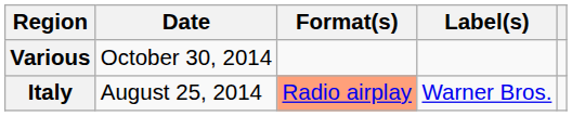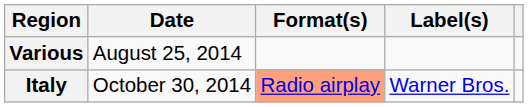Various | Date: October 30, 2014 -> August 25, 2014
Italy | Date: August 25, 2014 -> October 30, 2014
